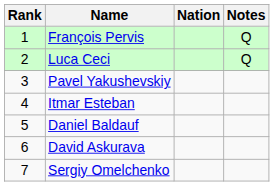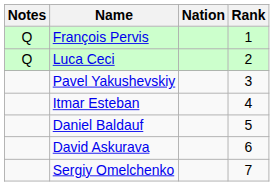columns swapped: Rank <-> Notes
